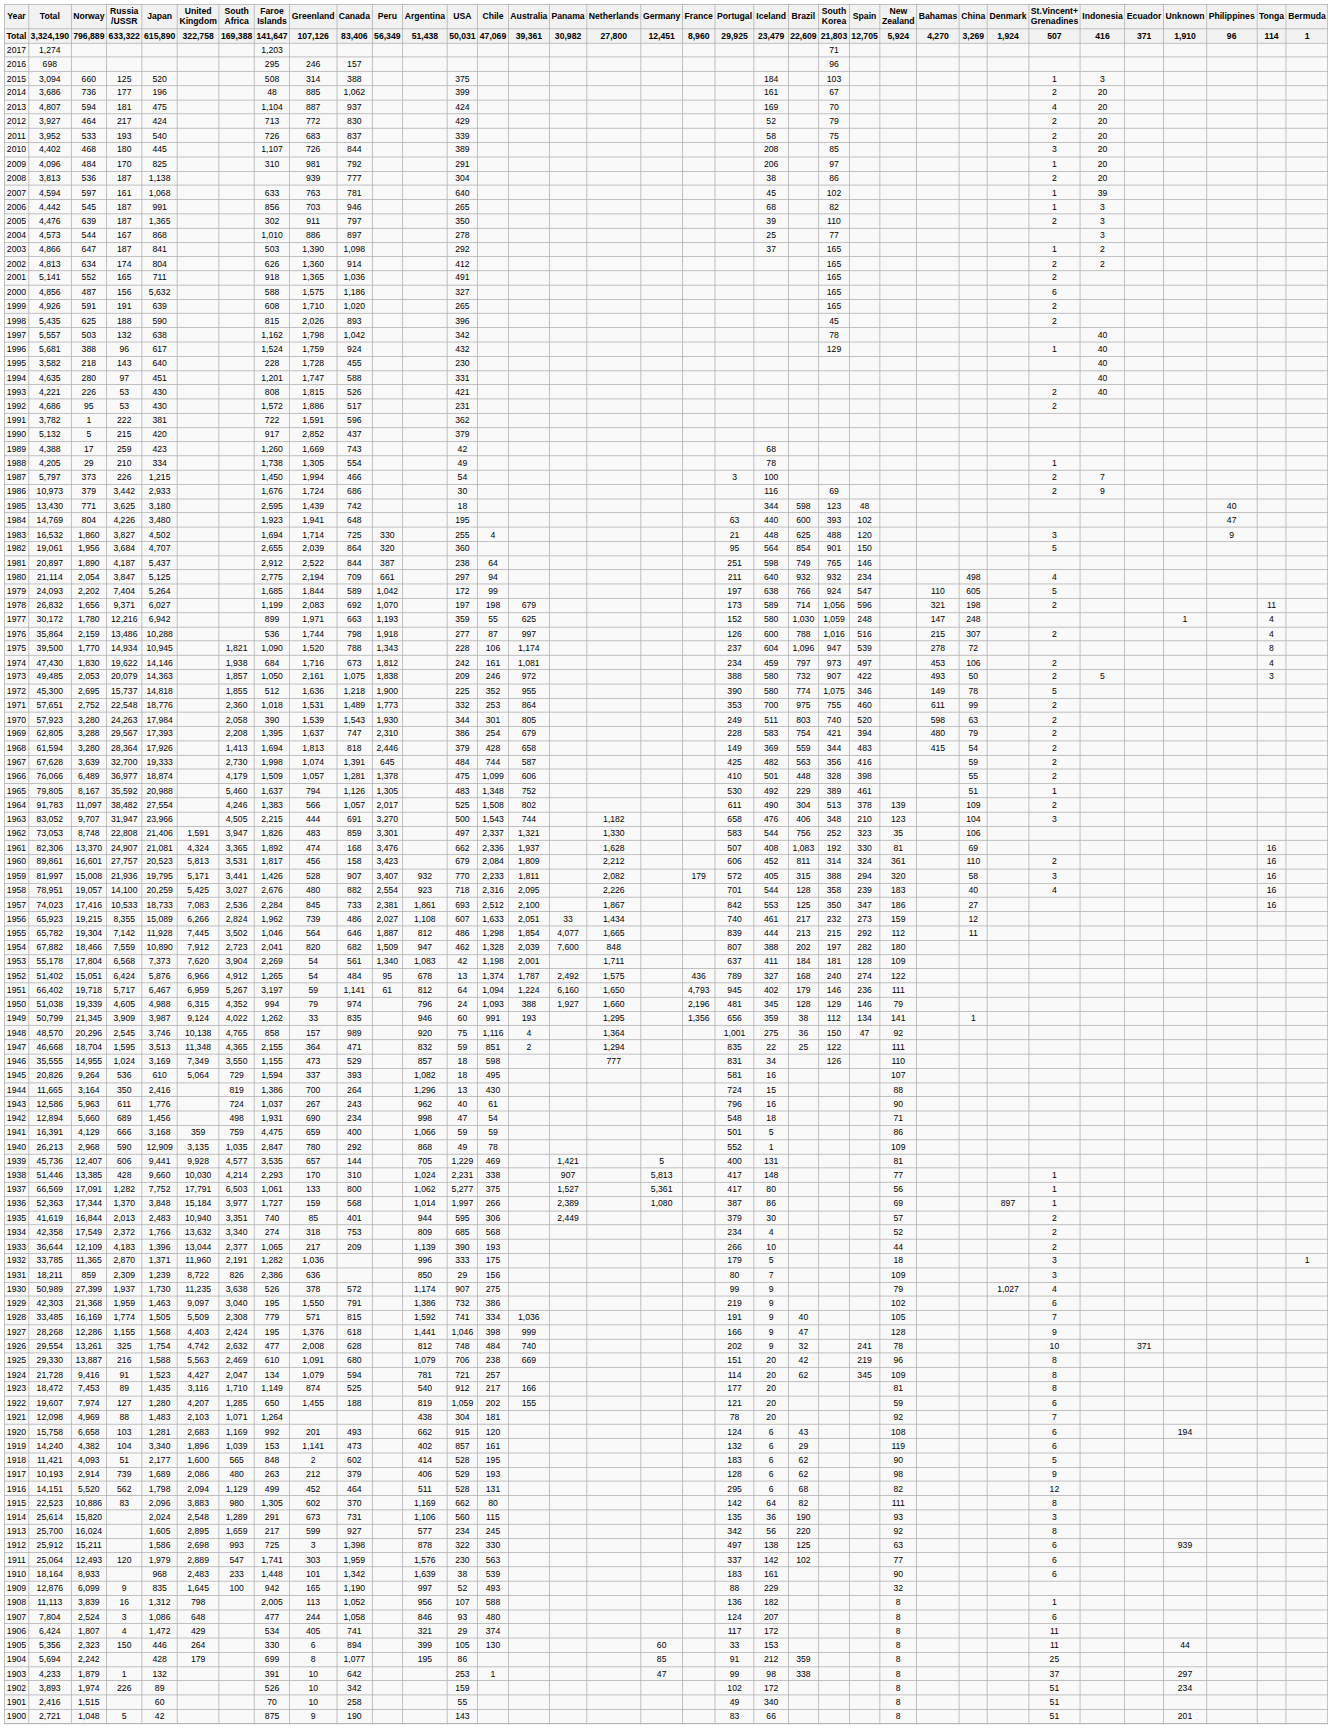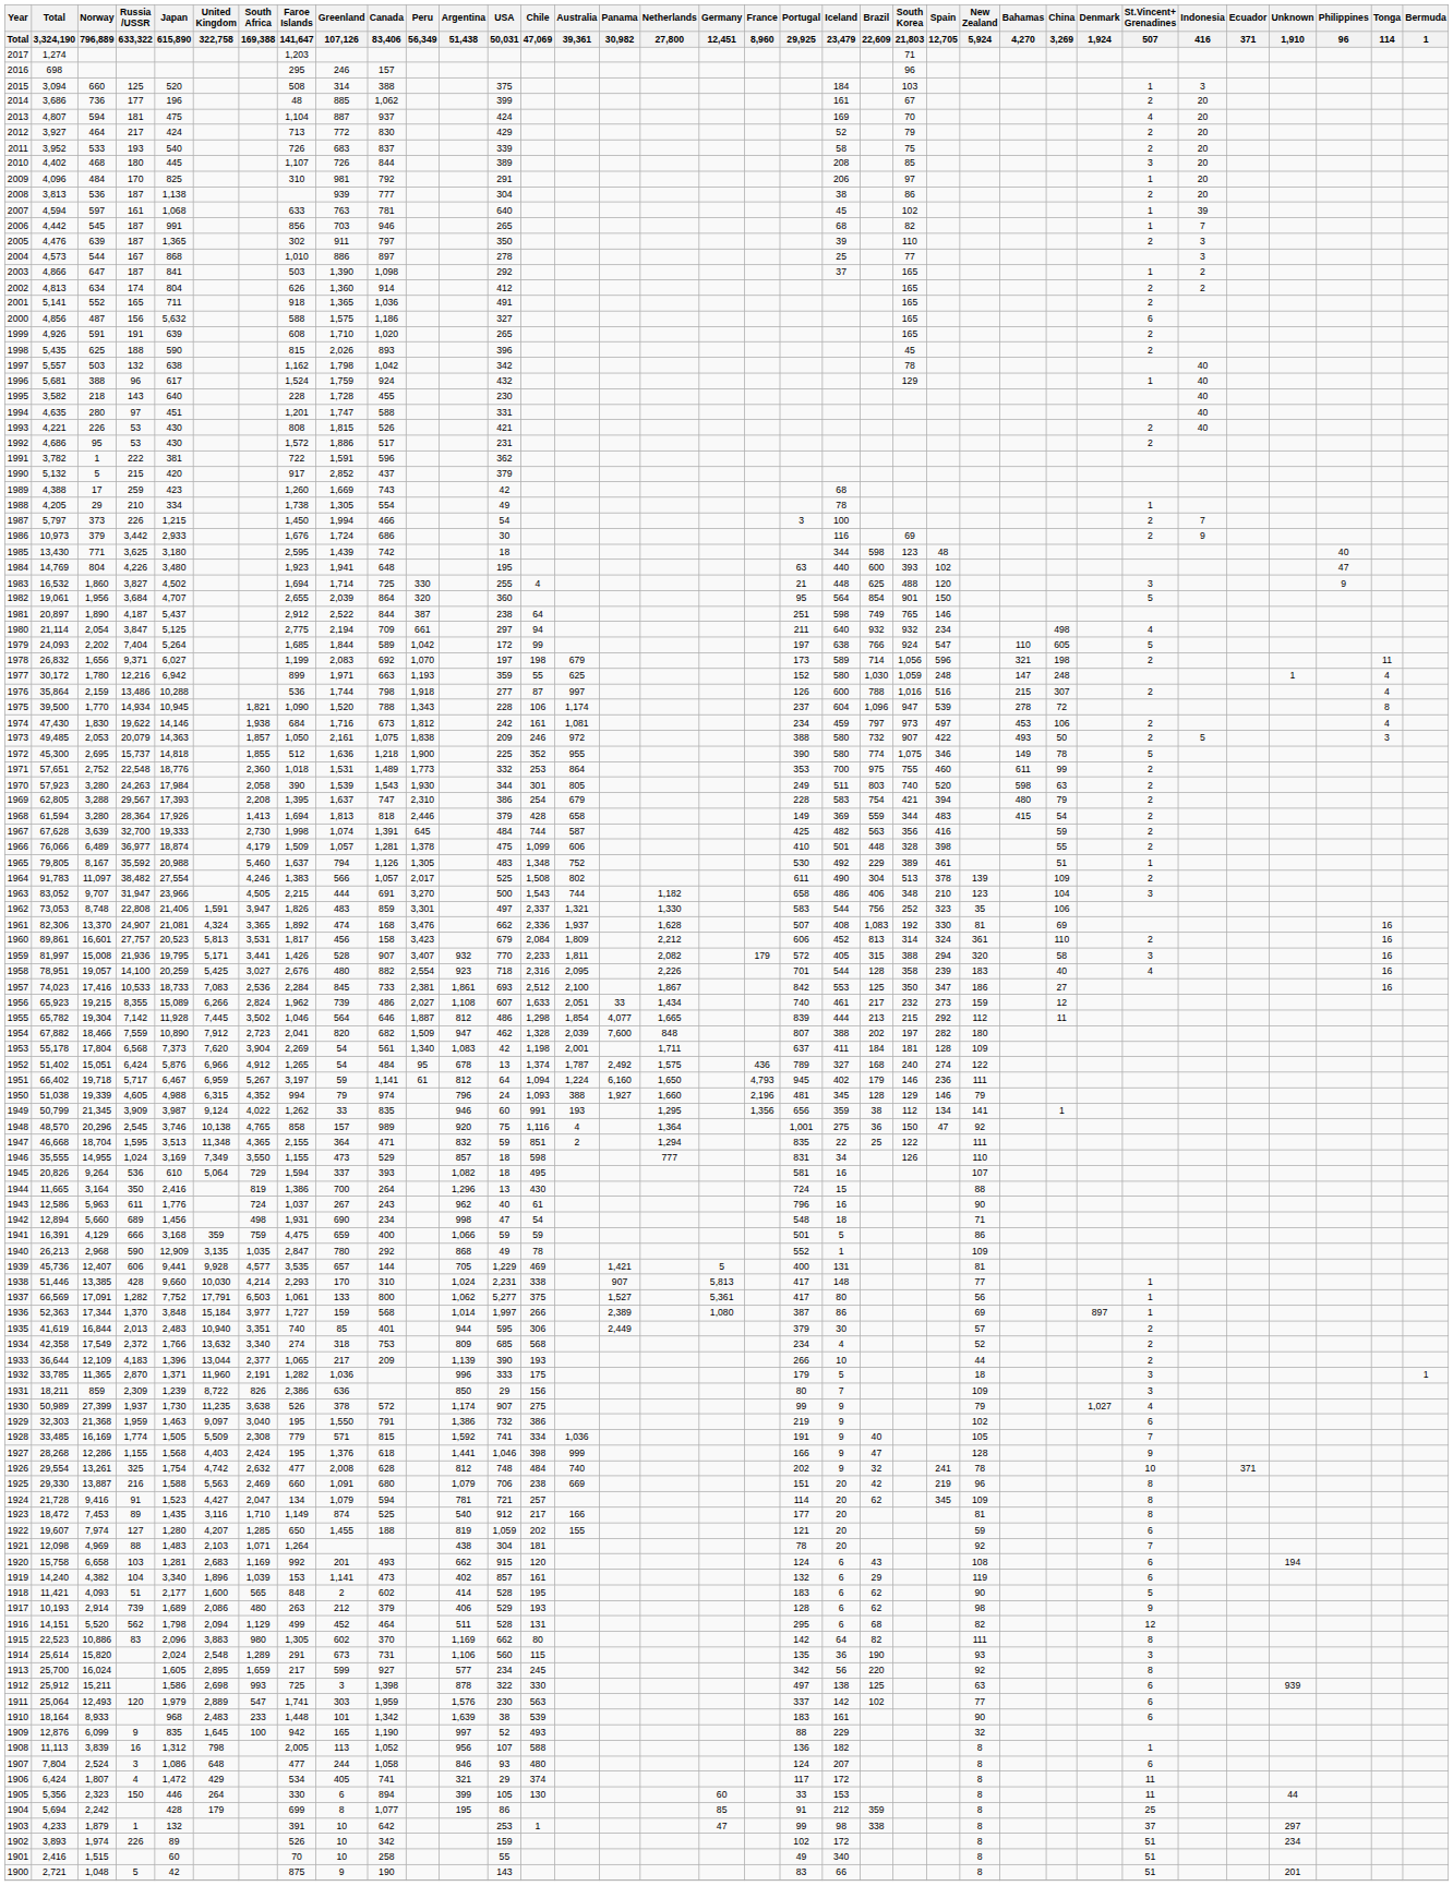2006 | Indonesia / 416: 3 -> 7
1963 | Iceland / 23,479: 476 -> 486
1960 | Brazil / 22,609: 811 -> 813
1929 | Total / 3,324,190: 42,303 -> 32,303
1925 | Faroe Islands / 141,647: 610 -> 660
